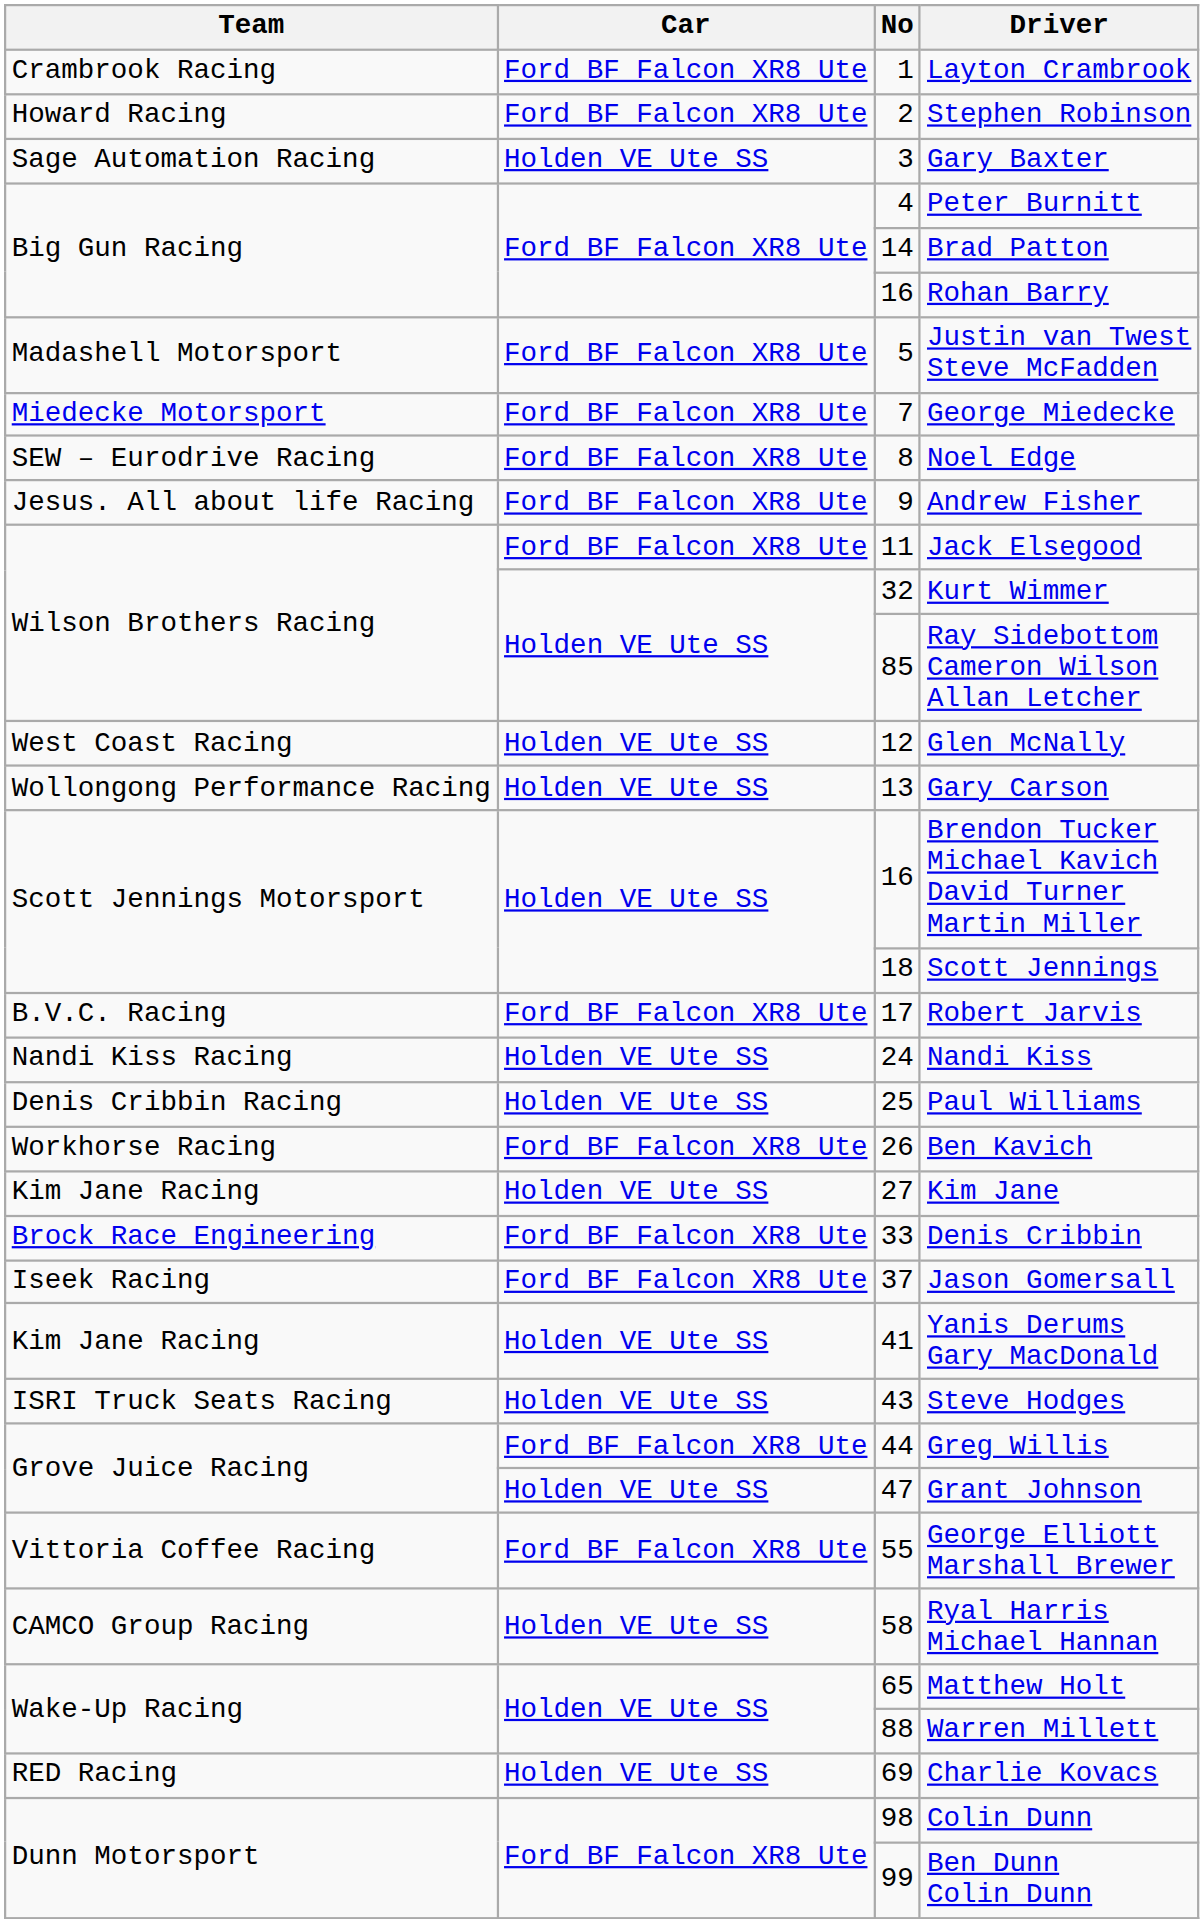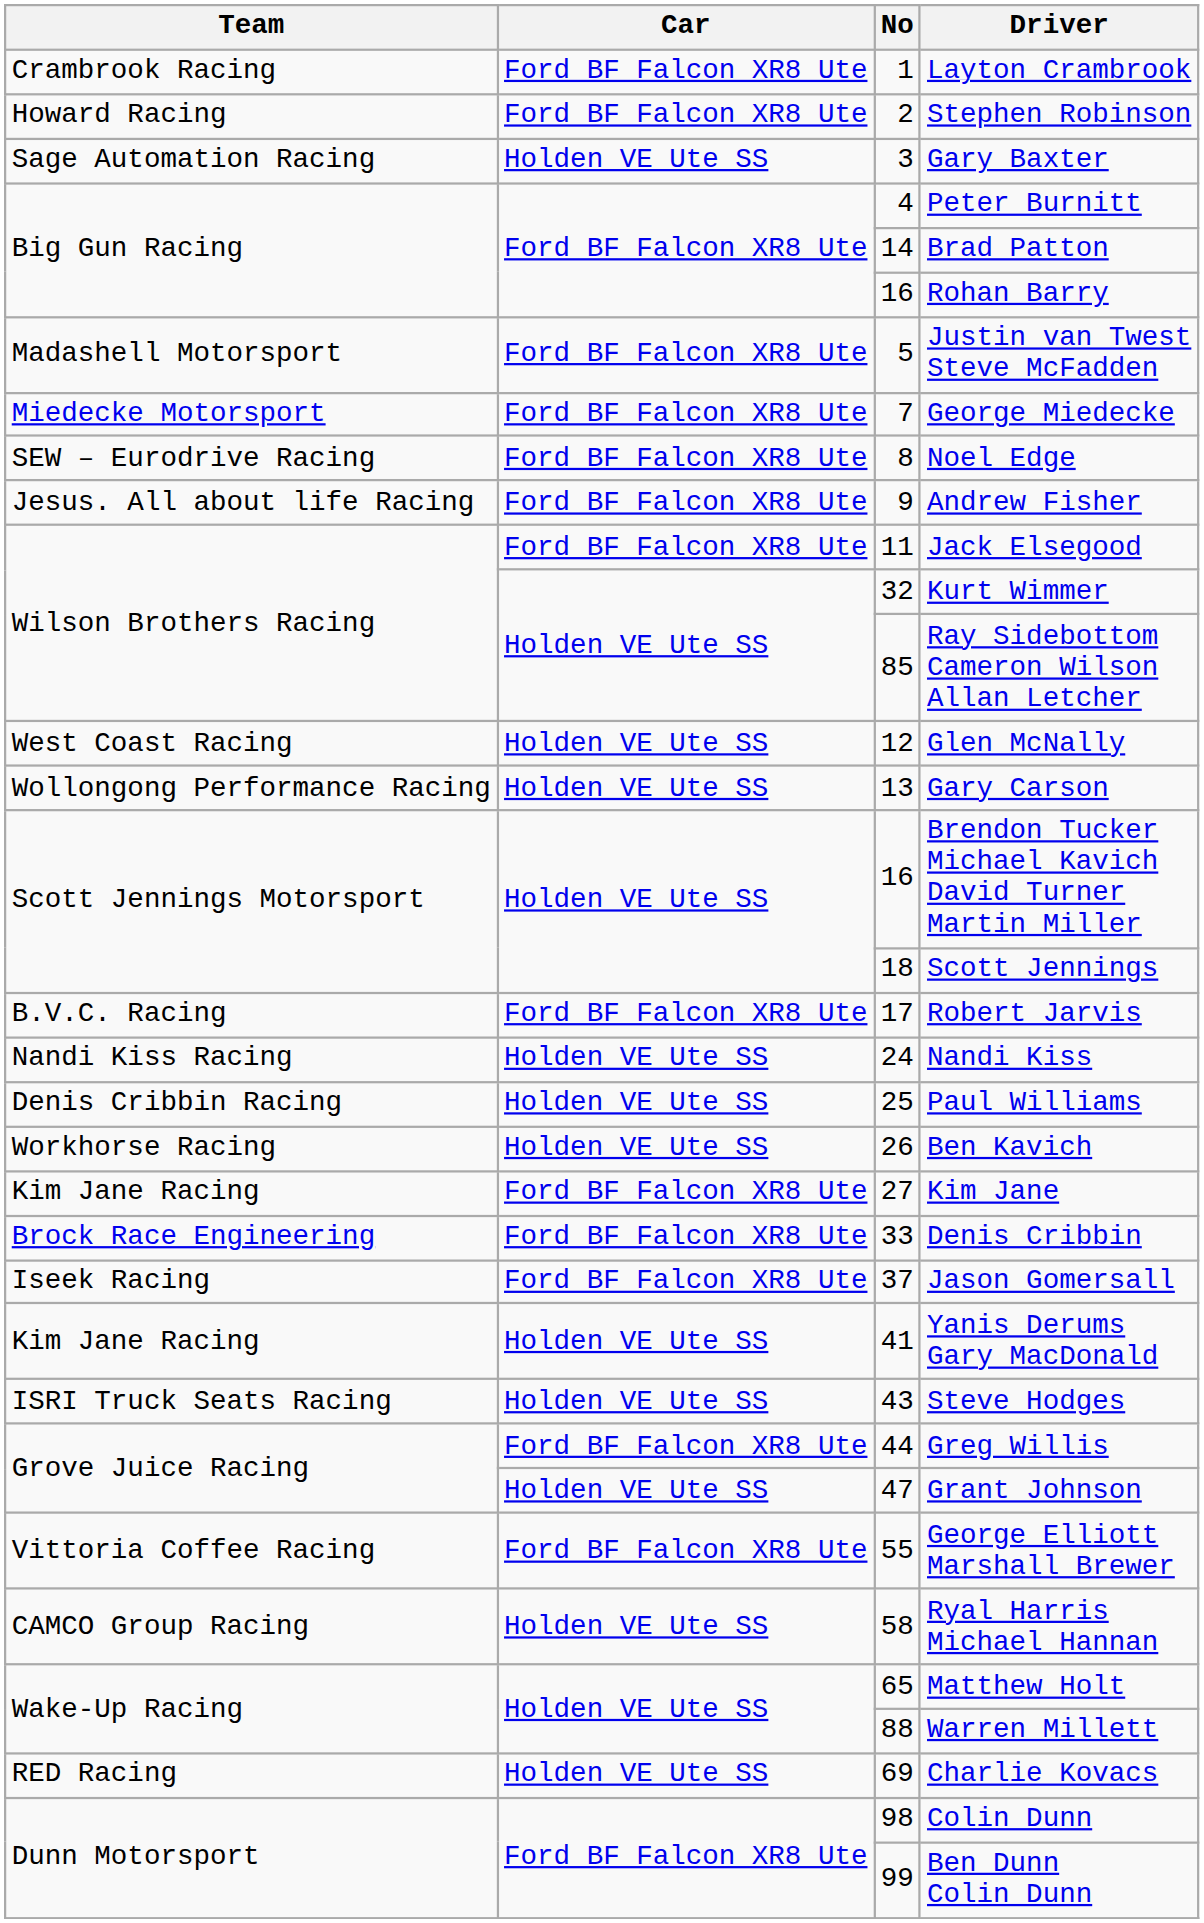Ben Kavich | Car: Ford BF Falcon XR8 Ute -> Holden VE Ute SS
Kim Jane | Car: Holden VE Ute SS -> Ford BF Falcon XR8 Ute
